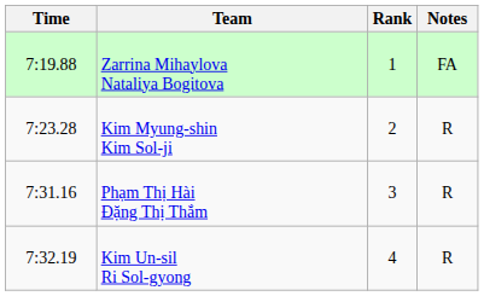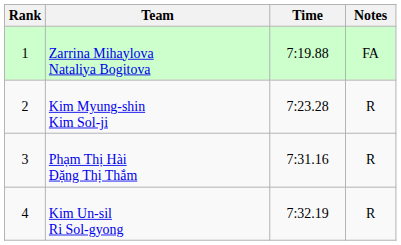columns swapped: Rank <-> Time
